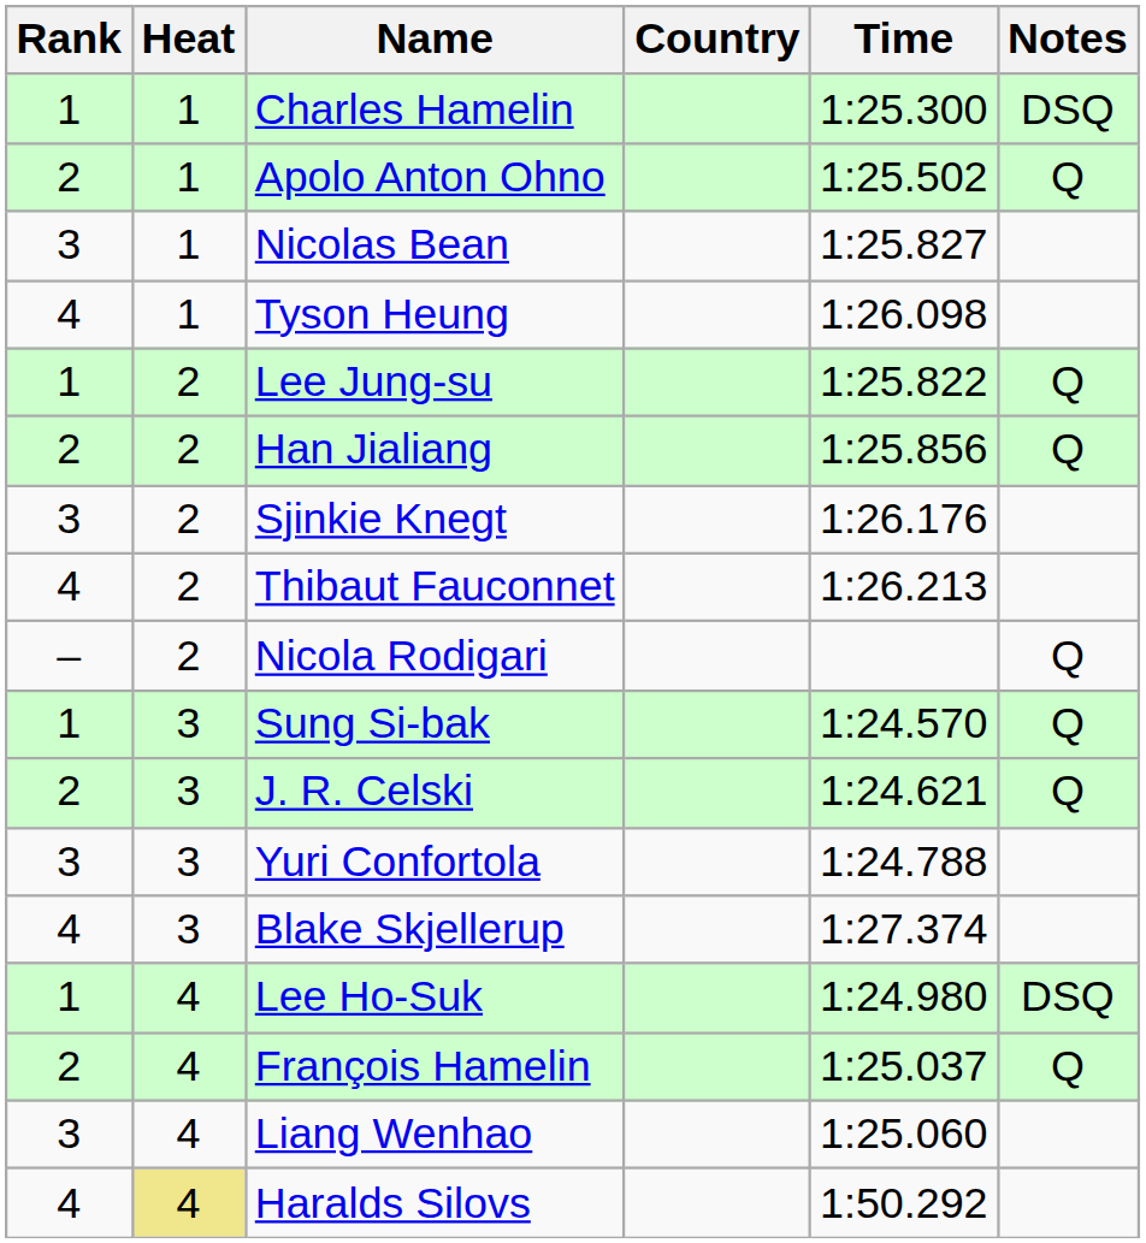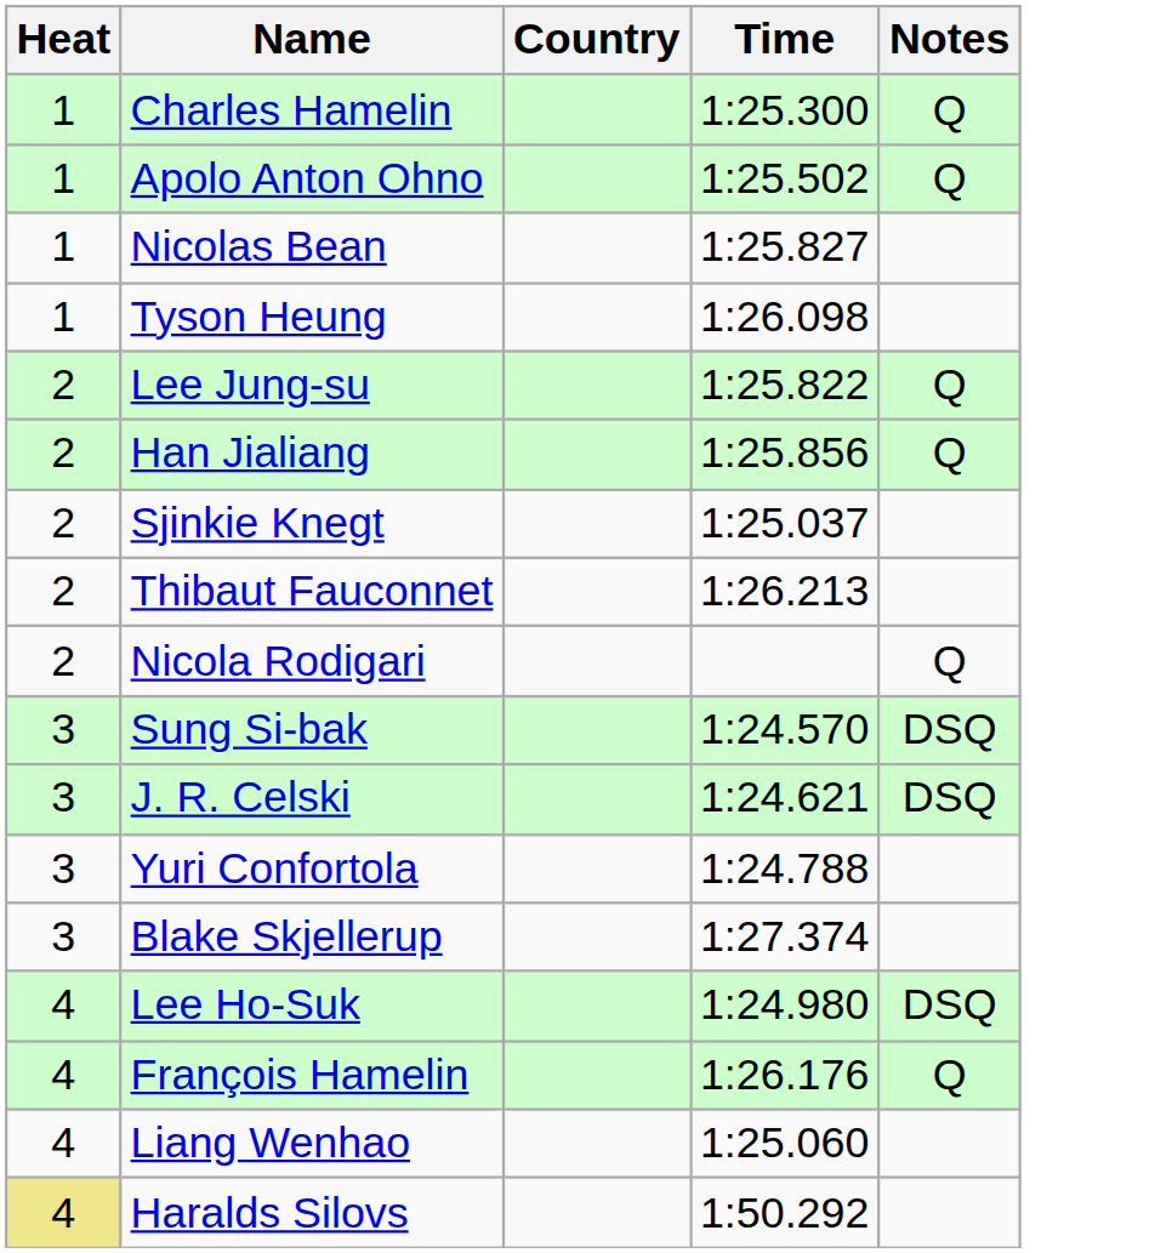- column: Rank | 1 | 2 | 3 | 4 | 1 | 2 | 3 | 4 | – | 1 | 2 | 3 | 4 | 1 | 2 | 3 | 4
Charles Hamelin | Notes: DSQ -> Q
Sjinkie Knegt | Time: 1:26.176 -> 1:25.037
Sung Si-bak | Notes: Q -> DSQ
J. R. Celski | Notes: Q -> DSQ
François Hamelin | Time: 1:25.037 -> 1:26.176
